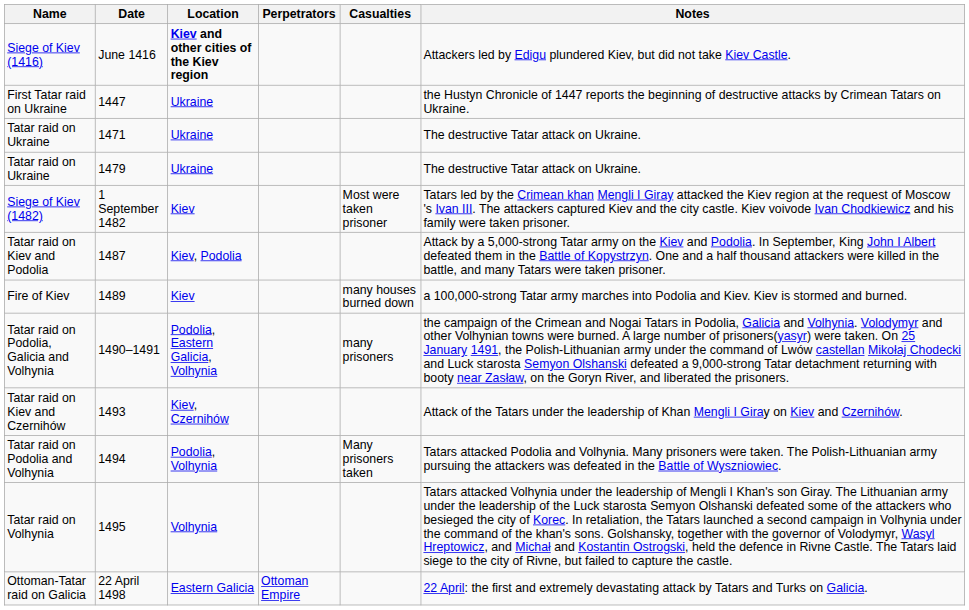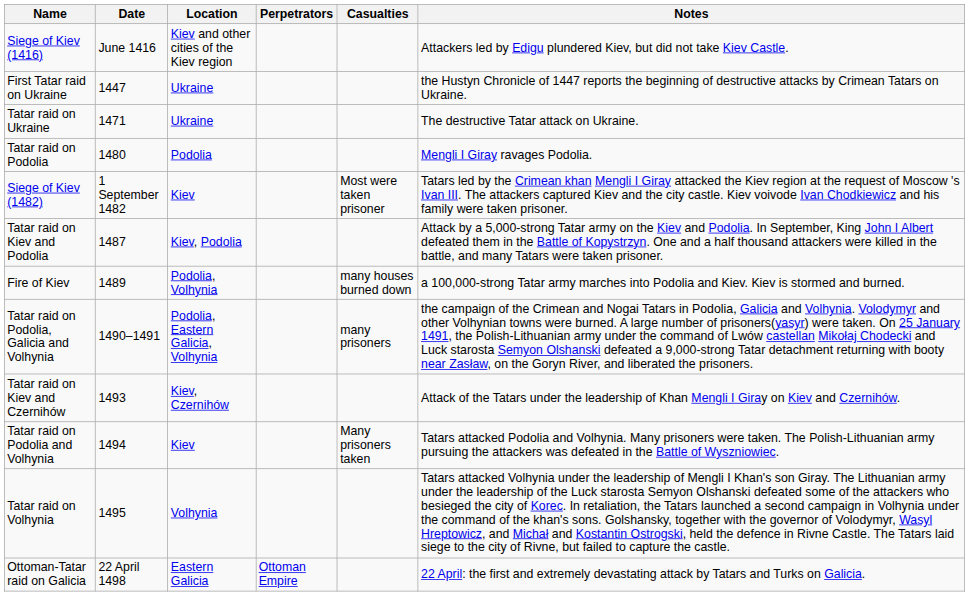Siege of Kiev (1416) | Location: bold -> normal
- row: Tatar raid on Ukraine | 1479 | Ukraine | The destructive Tatar attack on Ukraine.
+ row: Tatar raid on Podolia | 1480 | Podolia | Mengli I Giray ravages Podolia.
Fire of Kiev | Location: Kiev -> Podolia, Volhynia
Tatar raid on Podolia and Volhynia | Location: Podolia, Volhynia -> Kiev
